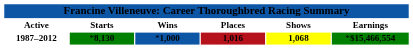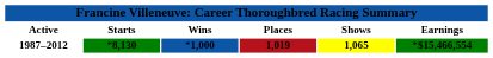1987–2012 | Places: 1,016 -> 1,019
1987–2012 | Shows: 1,068 -> 1,065
